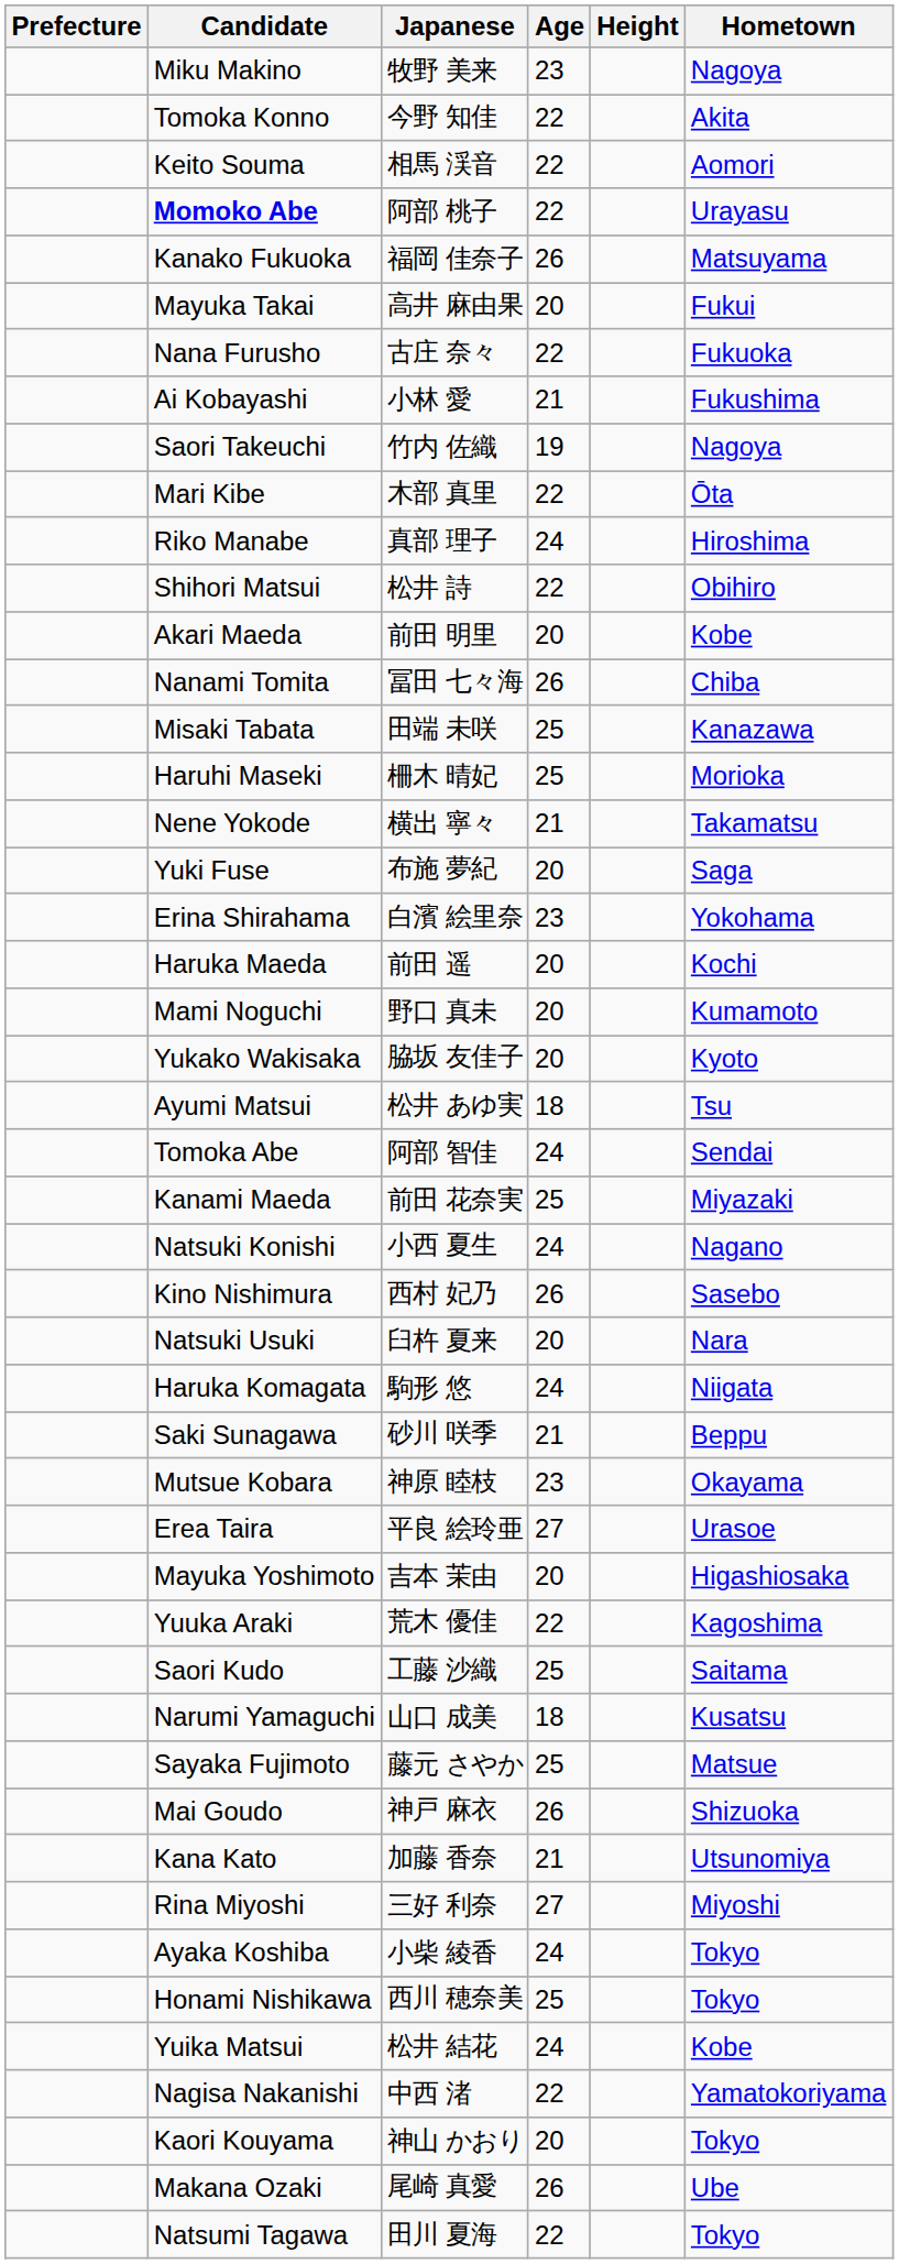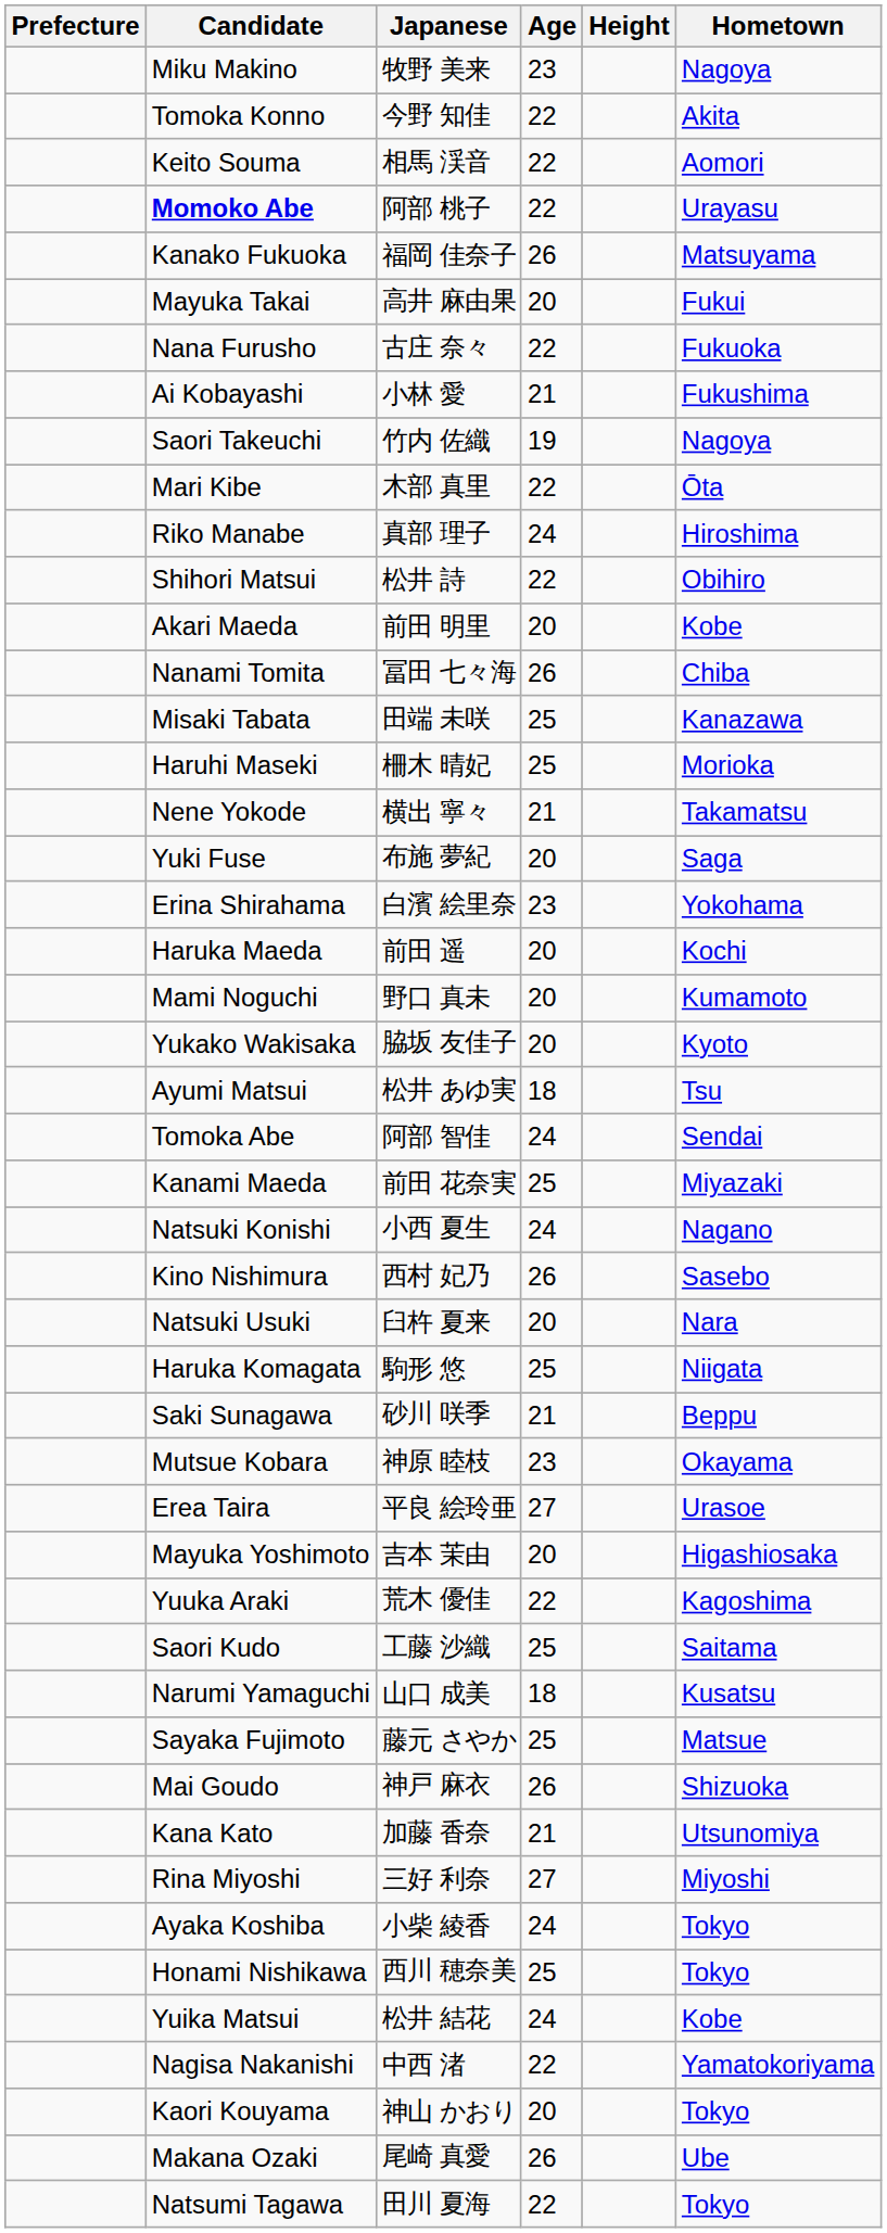Haruka Komagata | Age: 24 -> 25
